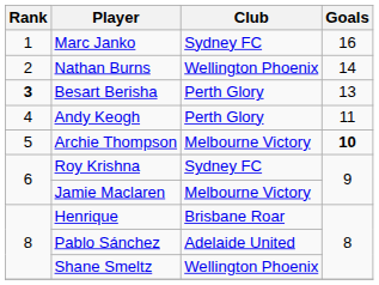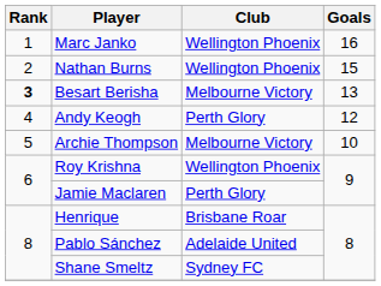Marc Janko | Club: Sydney FC -> Wellington Phoenix
Nathan Burns | Goals: 14 -> 15
Besart Berisha | Club: Perth Glory -> Melbourne Victory
Andy Keogh | Goals: 11 -> 12
Archie Thompson | Goals: bold -> normal
Roy Krishna | Club: Sydney FC -> Wellington Phoenix
Jamie Maclaren | Club: Melbourne Victory -> Perth Glory
Shane Smeltz | Club: Wellington Phoenix -> Sydney FC
